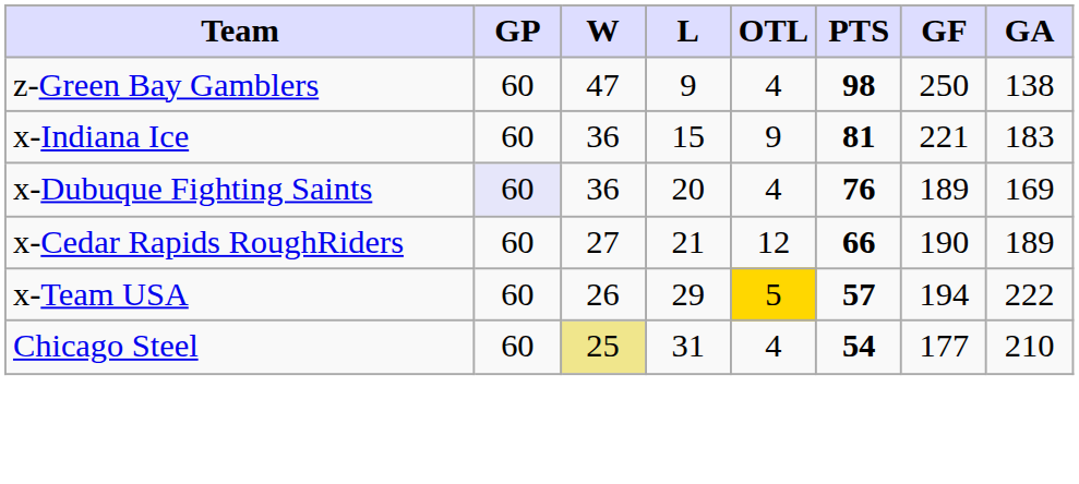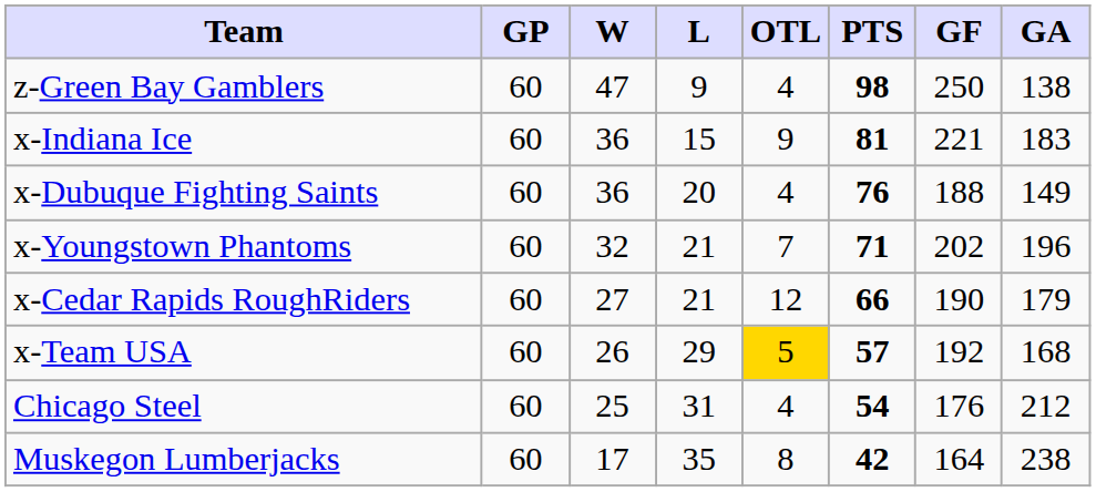x-Dubuque Fighting Saints | GP: lavender background -> no background
x-Dubuque Fighting Saints | GF: 189 -> 188
x-Dubuque Fighting Saints | GA: 169 -> 149
+ row: x-Youngstown Phantoms | 60 | 32 | 21 | 7 | 71 | 202 | 196
x-Cedar Rapids RoughRiders | GA: 189 -> 179
x-Team USA | GF: 194 -> 192
x-Team USA | GA: 222 -> 168
Chicago Steel | W: khaki background -> no background
Chicago Steel | GF: 177 -> 176
Chicago Steel | GA: 210 -> 212
+ row: Muskegon Lumberjacks | 60 | 17 | 35 | 8 | 42 | 164 | 238
